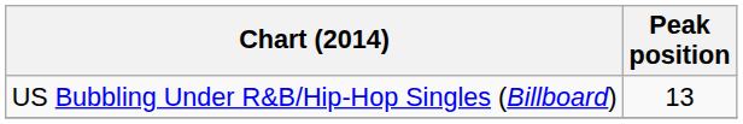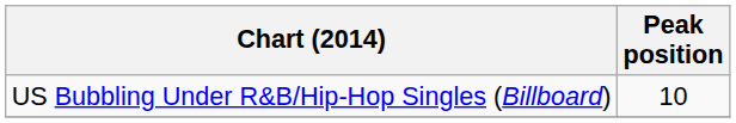US Bubbling Under R&B/Hip-Hop Singles (Billboard) | Peak position: 13 -> 10
